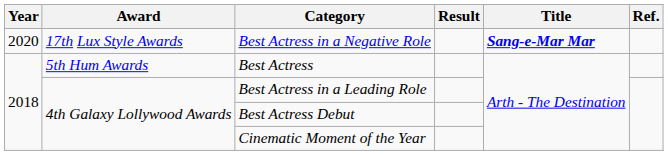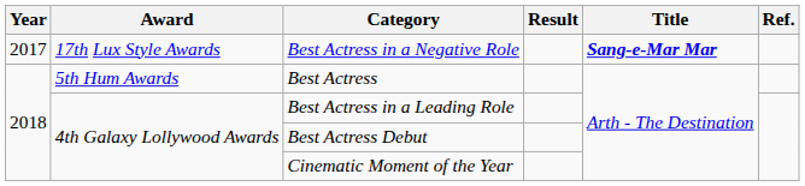Best Actress in a Negative Role | Year: 2020 -> 2017
